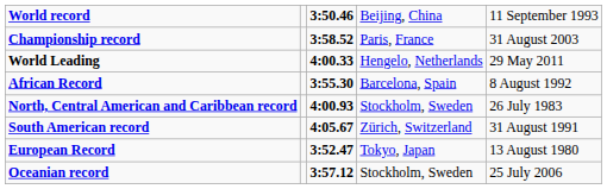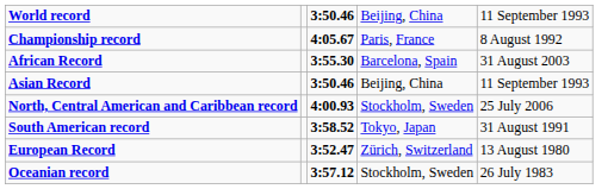Championship record | column 3: 3:58.52 -> 4:05.67
Championship record | column 5: 31 August 2003 -> 8 August 1992
- row: World Leading | 4:00.33 | Hengelo, Netherlands | 29 May 2011
African Record | column 5: 8 August 1992 -> 31 August 2003
+ row: Asian Record | 3:50.46 | Beijing, China | 11 September 1993
North, Central American and Caribbean record | column 5: 26 July 1983 -> 25 July 2006
South American record | column 3: 4:05.67 -> 3:58.52
South American record | column 4: Zürich, Switzerland -> Tokyo, Japan
European Record | column 4: Tokyo, Japan -> Zürich, Switzerland
Oceanian record | column 5: 25 July 2006 -> 26 July 1983
